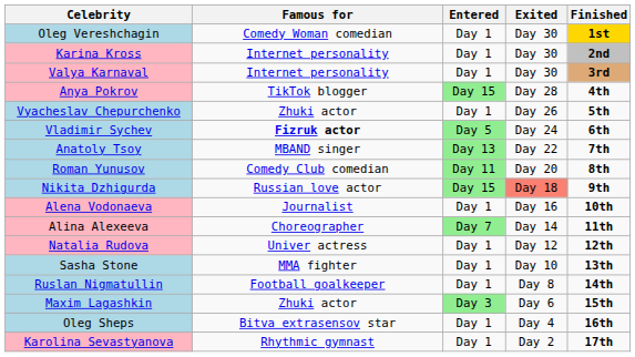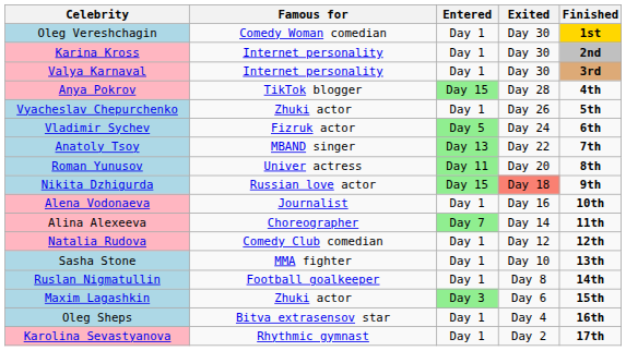Vladimir Sychev | Famous for: bold -> normal
Roman Yunusov | Famous for: Comedy Club comedian -> Univer actress
Natalia Rudova | Famous for: Univer actress -> Comedy Club comedian
